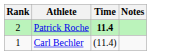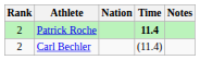+ column: Nation
Carl Bechler | Rank: 1 -> 2
